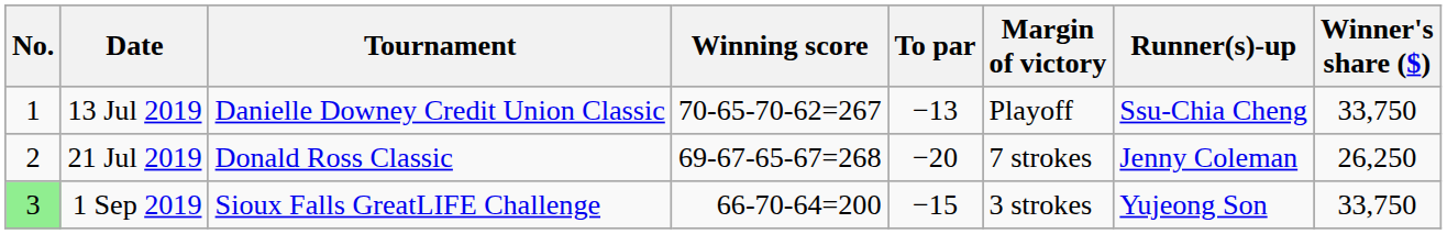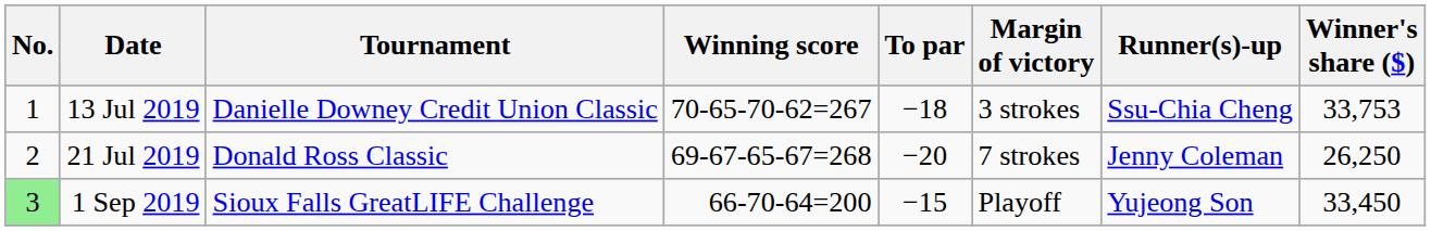13 Jul 2019 | To par: −13 -> −18
13 Jul 2019 | Margin of victory: Playoff -> 3 strokes
13 Jul 2019 | Winner's share ($): 33,750 -> 33,753
1 Sep 2019 | Margin of victory: 3 strokes -> Playoff
1 Sep 2019 | Winner's share ($): 33,750 -> 33,450
